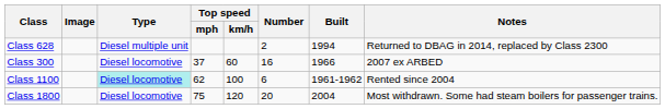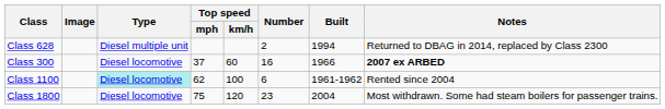Class 300 | Notes: normal -> bold
Class 1800 | Number: 20 -> 23
